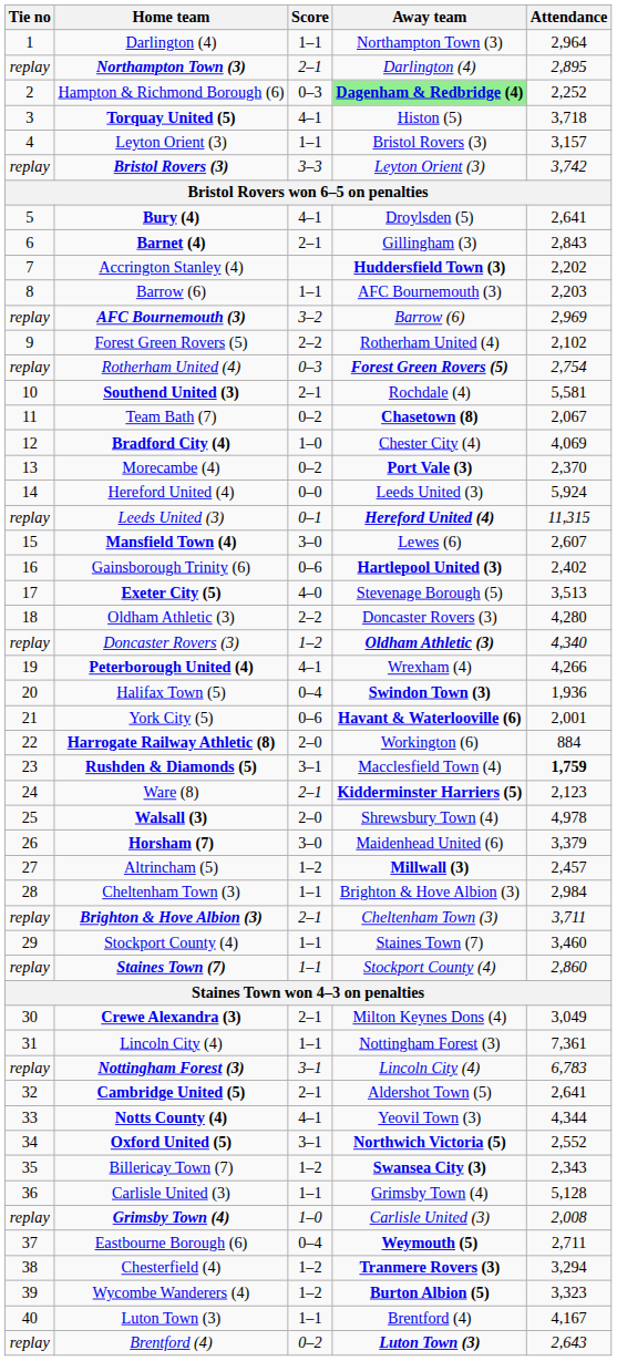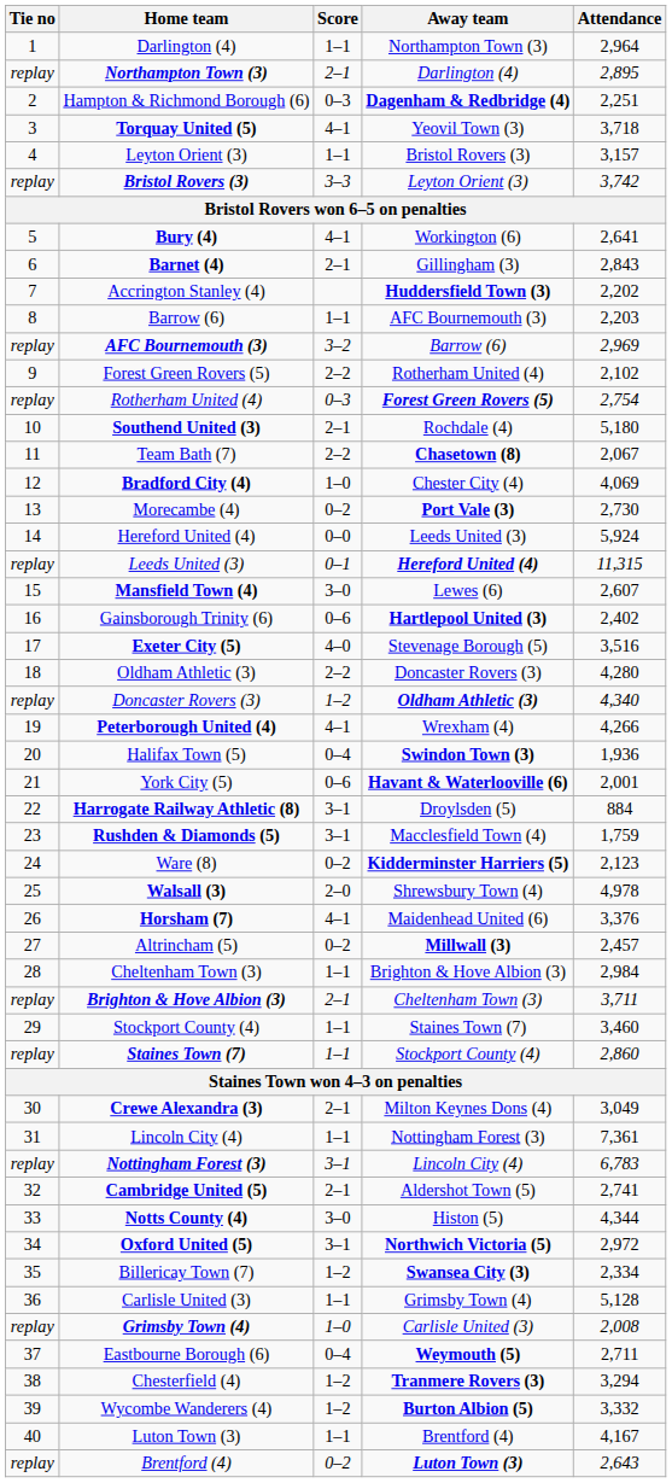Hampton & Richmond Borough (6) | Away team: lightgreen background -> no background
Hampton & Richmond Borough (6) | Attendance: 2,252 -> 2,251
Torquay United (5) | Away team: Histon (5) -> Yeovil Town (3)
Bury (4) | Away team: Droylsden (5) -> Workington (6)
Southend United (3) | Attendance: 5,581 -> 5,180
Team Bath (7) | Score: 0–2 -> 2–2
Morecambe (4) | Attendance: 2,370 -> 2,730
Exeter City (5) | Attendance: 3,513 -> 3,516
Harrogate Railway Athletic (8) | Score: 2–0 -> 3–1
Harrogate Railway Athletic (8) | Away team: Workington (6) -> Droylsden (5)
Rushden & Diamonds (5) | Attendance: bold -> normal
Ware (8) | Score: 2–1 -> 0–2
Horsham (7) | Score: 3–0 -> 4–1
Horsham (7) | Attendance: 3,379 -> 3,376
Altrincham (5) | Score: 1–2 -> 0–2
Cambridge United (5) | Attendance: 2,641 -> 2,741
Notts County (4) | Score: 4–1 -> 3–0
Notts County (4) | Away team: Yeovil Town (3) -> Histon (5)
Oxford United (5) | Attendance: 2,552 -> 2,972
Billericay Town (7) | Attendance: 2,343 -> 2,334
Wycombe Wanderers (4) | Attendance: 3,323 -> 3,332
